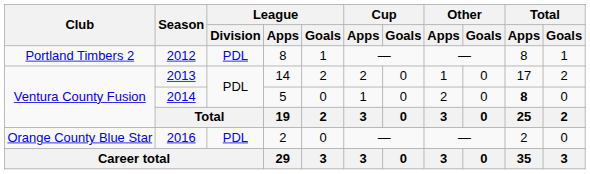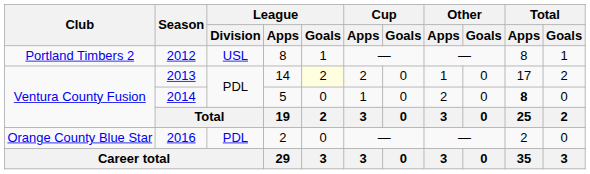2012 | League / Division: PDL -> USL
2013 | League / Goals: no background -> lightyellow background
